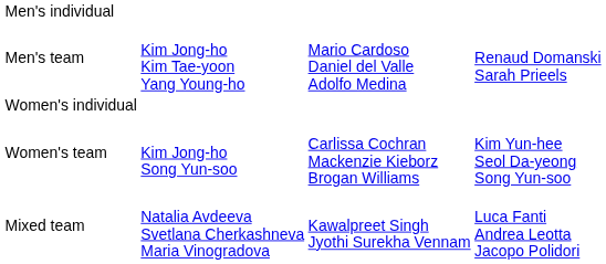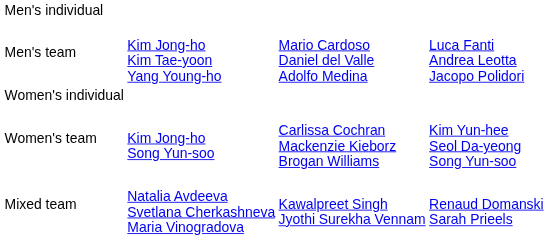Men's team | column 4: Renaud Domanski Sarah Prieels -> Luca Fanti Andrea Leotta Jacopo Polidori
Mixed team | column 4: Luca Fanti Andrea Leotta Jacopo Polidori -> Renaud Domanski Sarah Prieels
